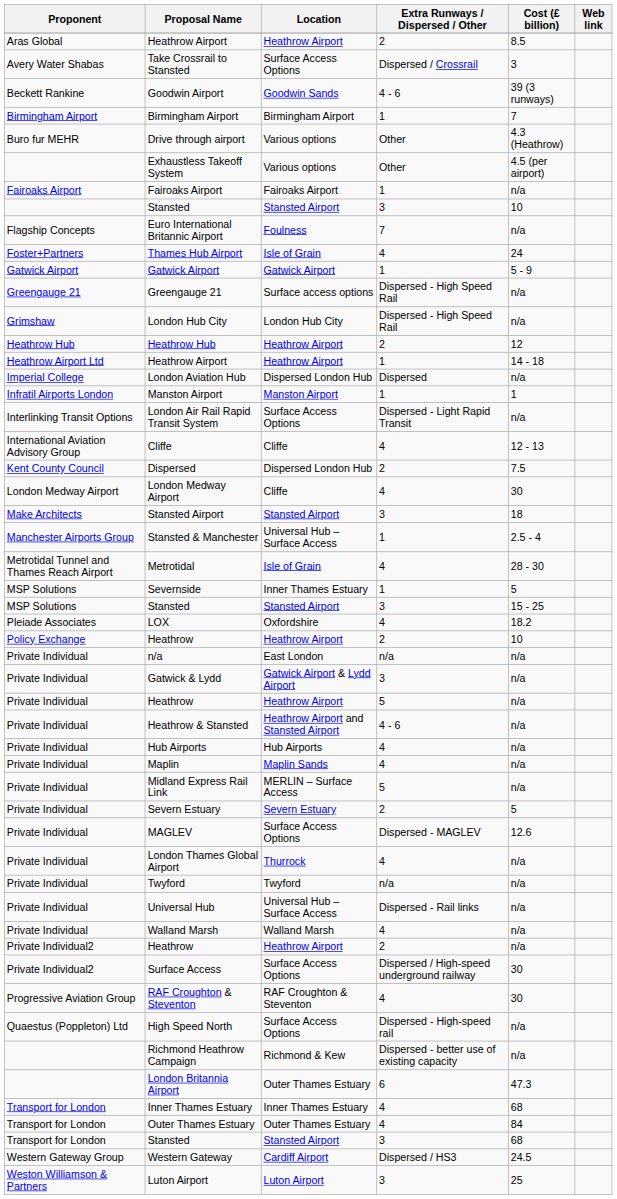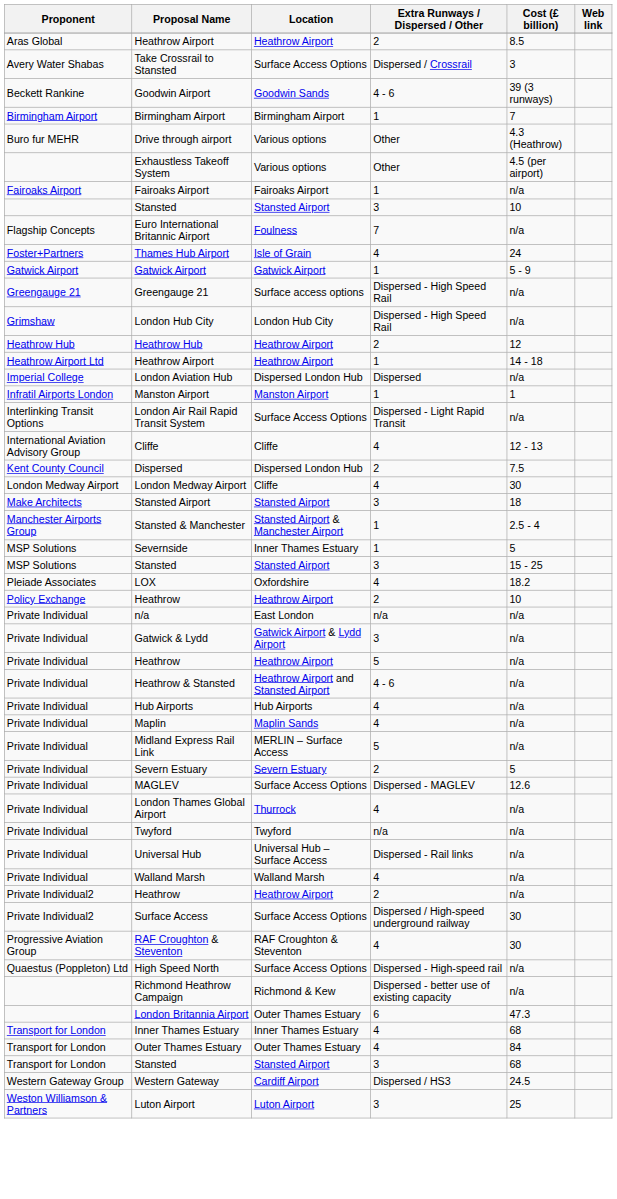Stansted & Manchester | Location: Universal Hub – Surface Access -> Stansted Airport & Manchester Airport
- row: Metrotidal Tunnel and Thames Reach Airport | Metrotidal | Isle of Grain | 4 | 28 - 30
